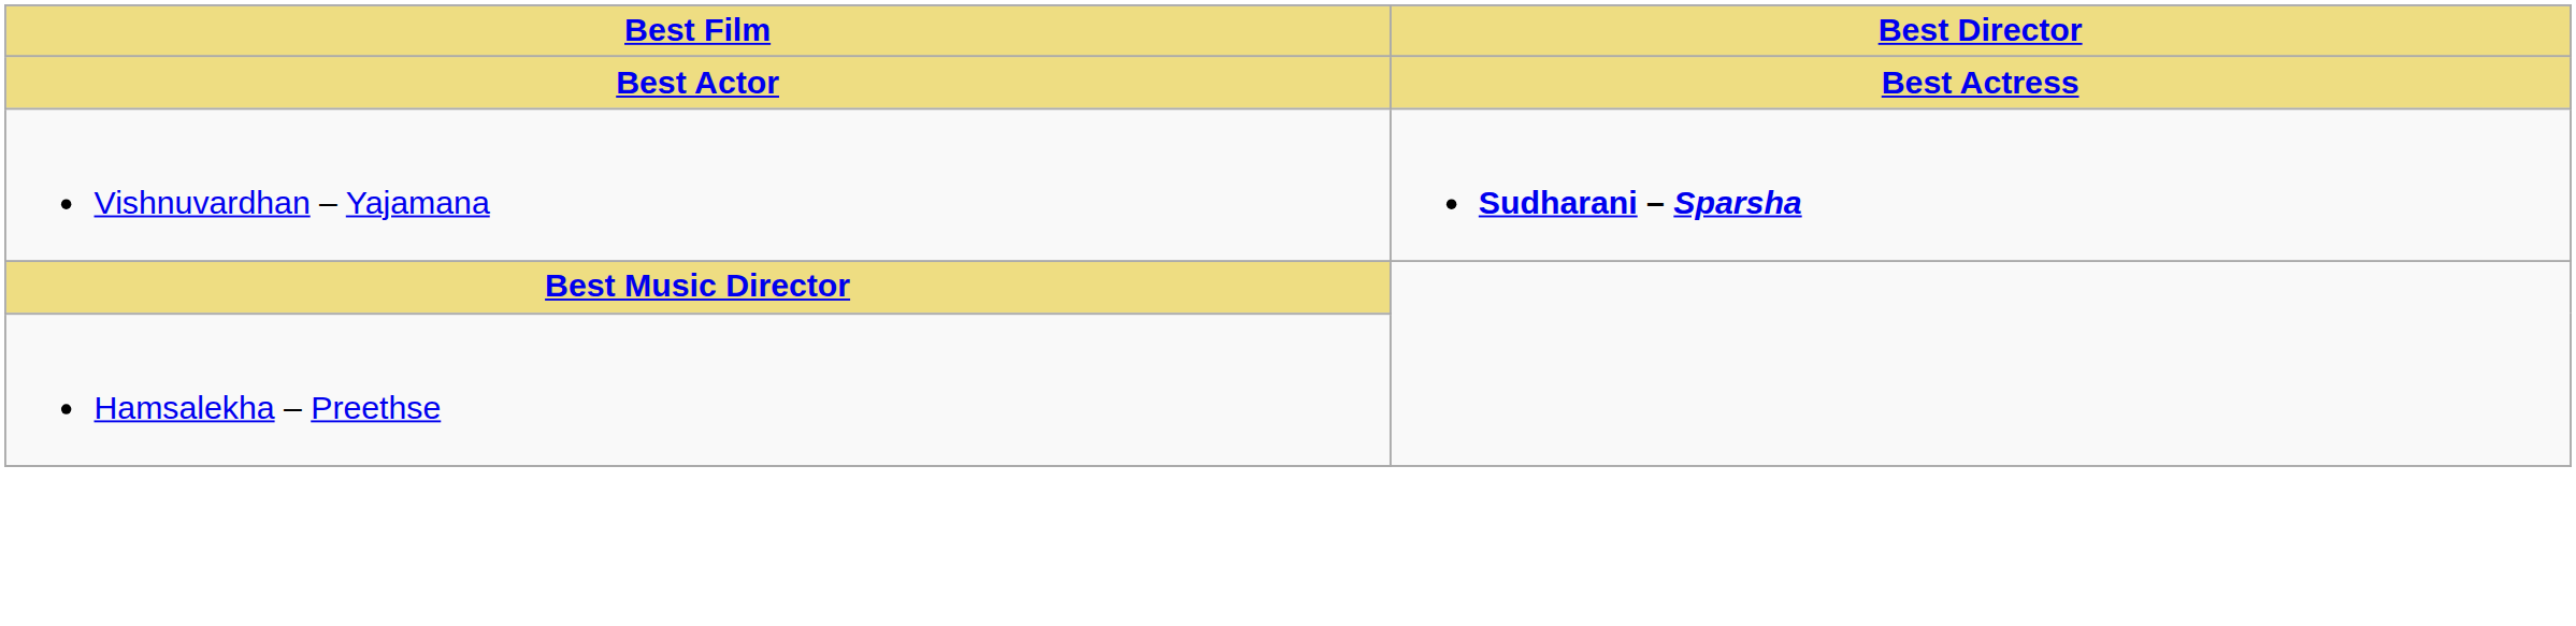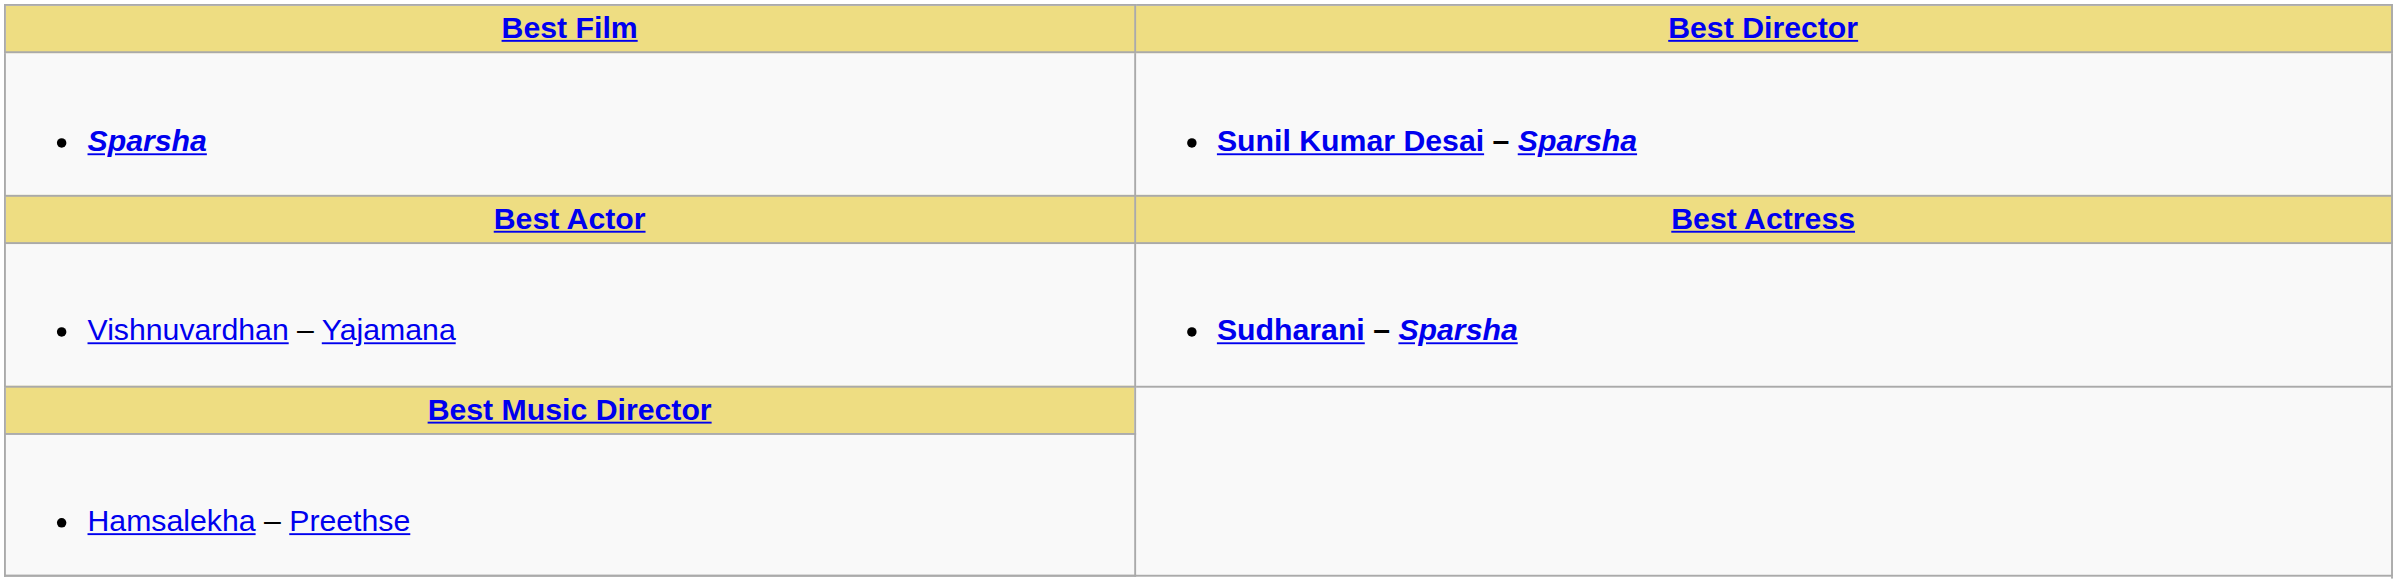+ row: Sparsha | Sunil Kumar Desai – Sparsha
